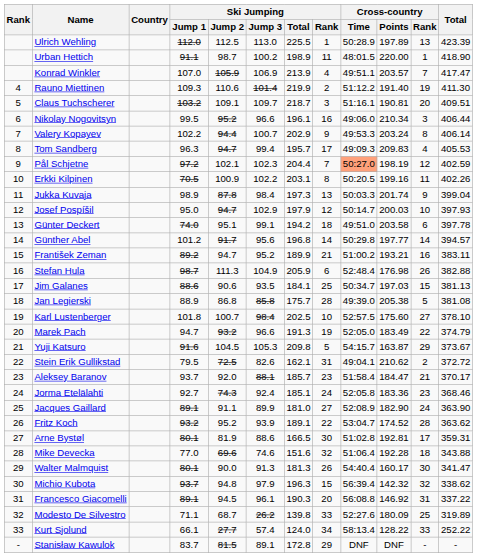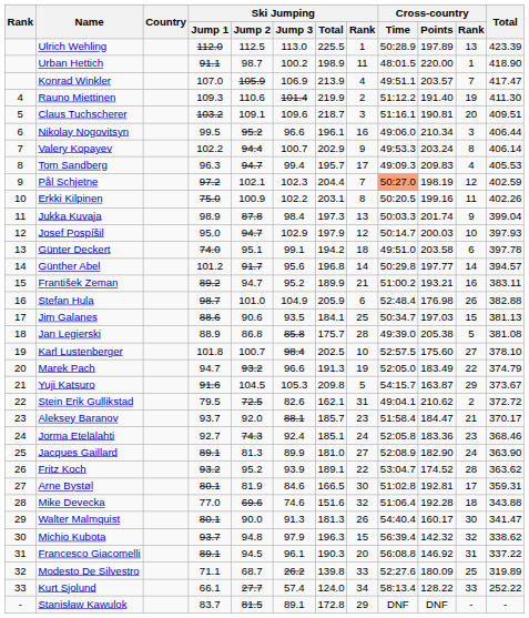Claus Tuchscherer | Ski Jumping / Jump 3: 109.7 -> 109.6
Erkki Kilpinen | Ski Jumping / Jump 1: 70.5 -> 75.0
Stefan Hula | Ski Jumping / Jump 2: 111.3 -> 101.0
Jacques Gaillard | Ski Jumping / Jump 2: 91.1 -> 81.3
Arne Bystøl | Ski Jumping / Jump 3: 88.6 -> 84.6
